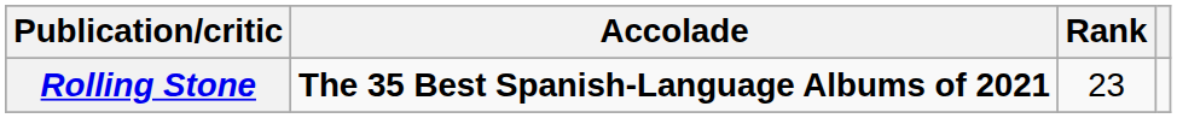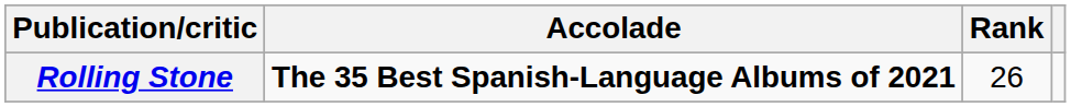Rolling Stone | Rank: 23 -> 26
